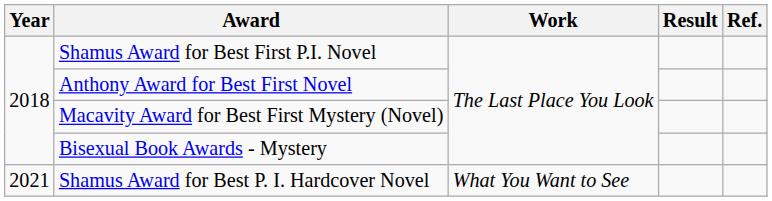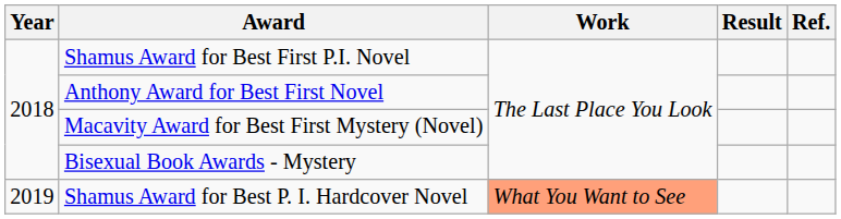Shamus Award for Best P. I. Hardcover Novel | Year: 2021 -> 2019
Shamus Award for Best P. I. Hardcover Novel | Work: no background -> lightsalmon background
